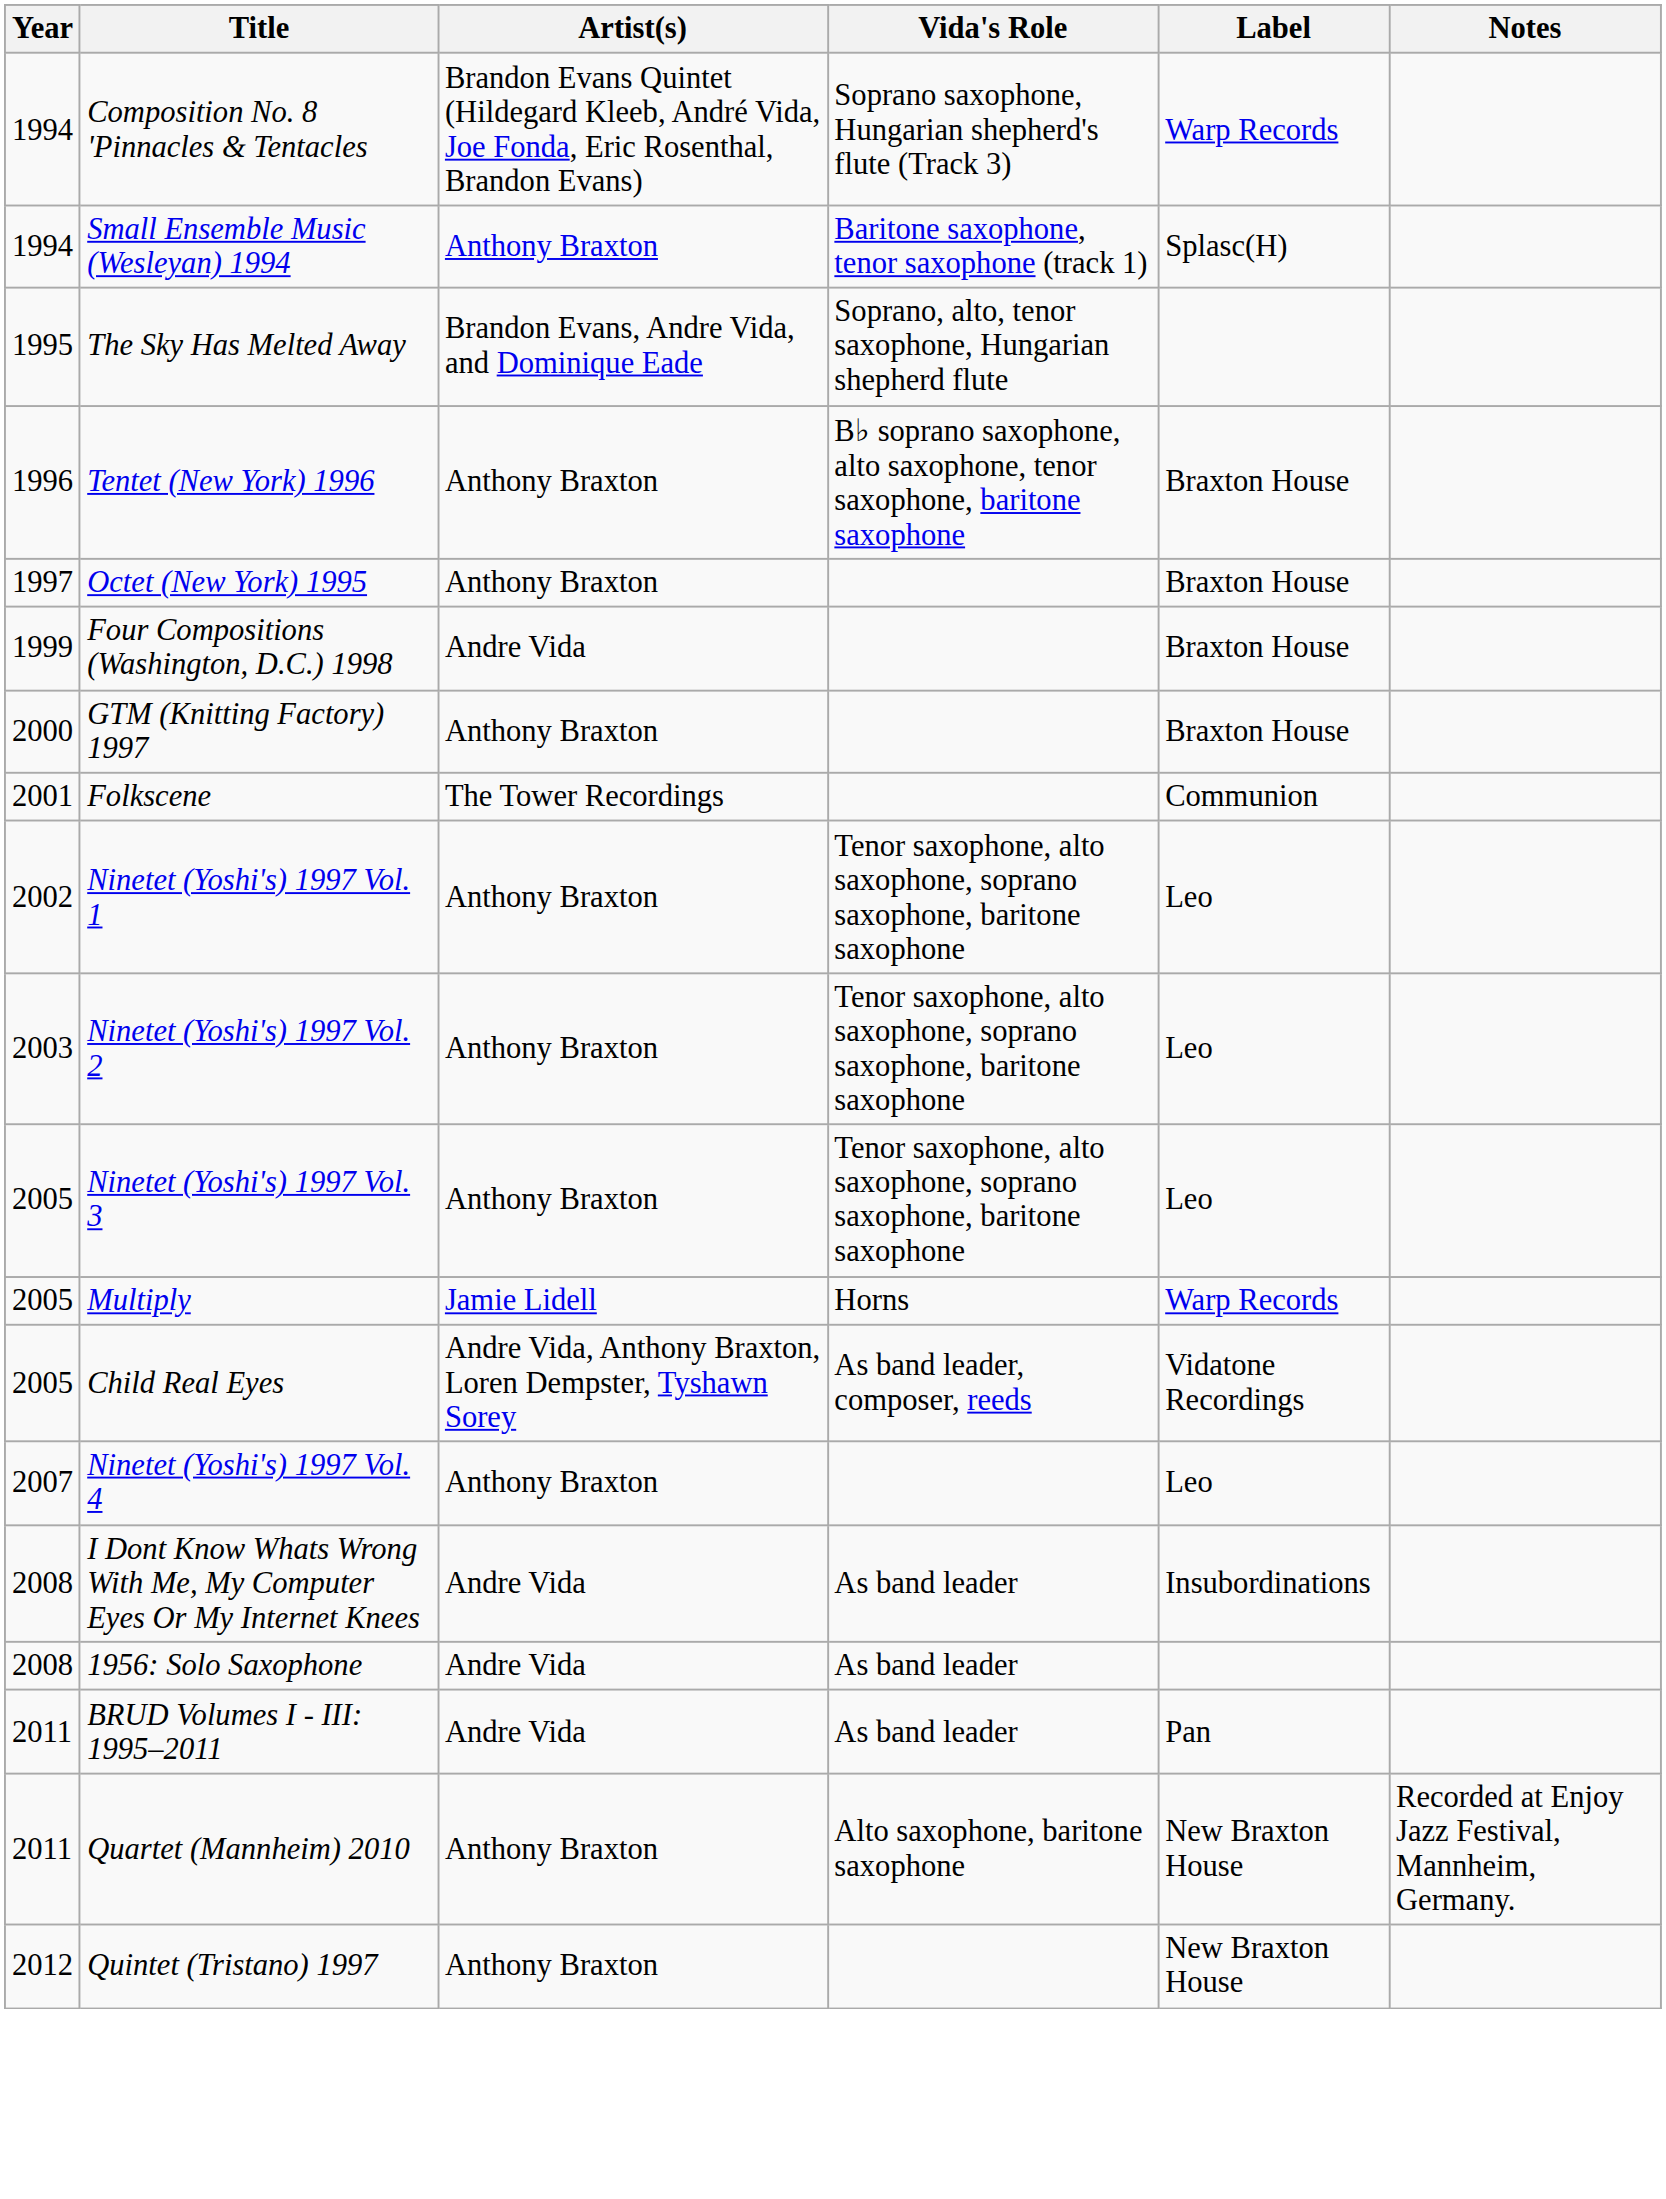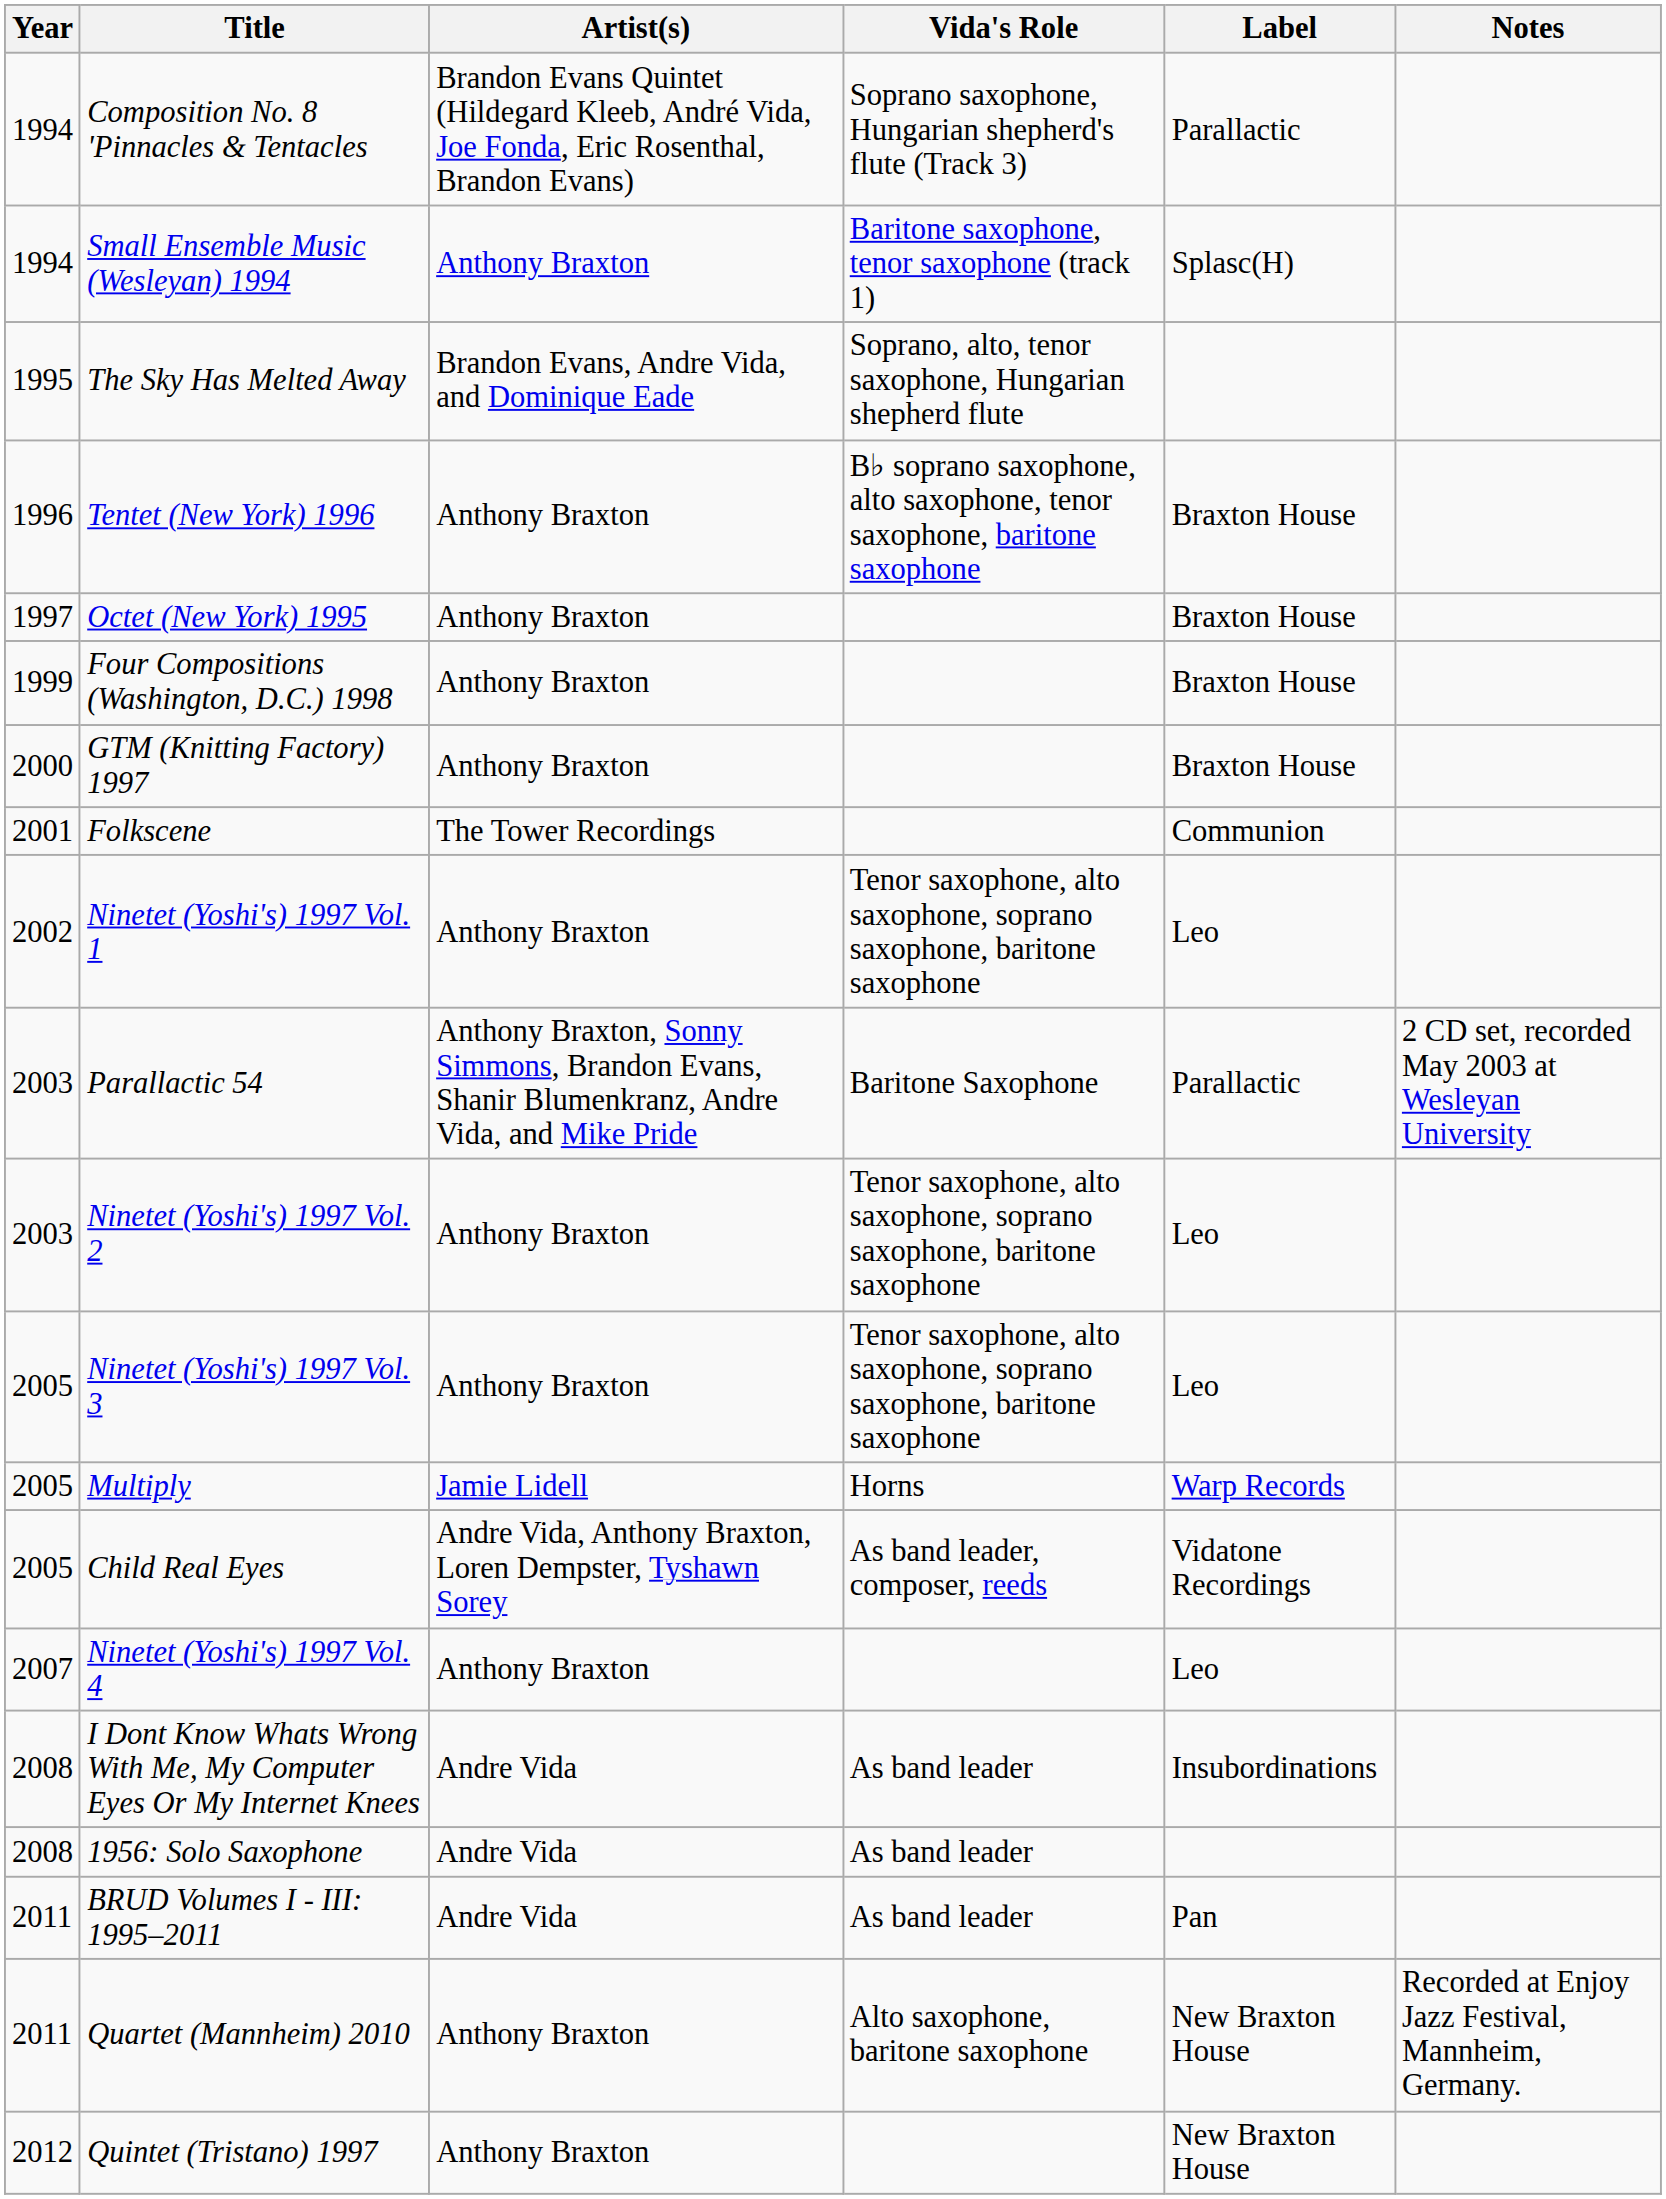Composition No. 8 'Pinnacles & Tentacles | Label: Warp Records -> Parallactic
Four Compositions (Washington, D.C.) 1998 | Artist(s): Andre Vida -> Anthony Braxton
+ row: 2003 | Parallactic 54 | Anthony Braxton, Sonny Simmons, Brandon Evans, Shanir Blumenkranz, Andre Vida, and Mike Pride | Baritone Saxophone | Parallactic | 2 CD set, recorded May 2003 at Wesleyan University
